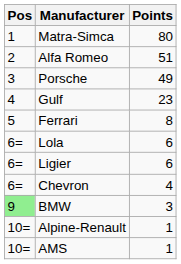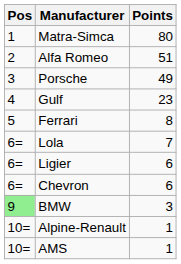Lola | Points: 6 -> 7
Chevron | Points: 4 -> 6
